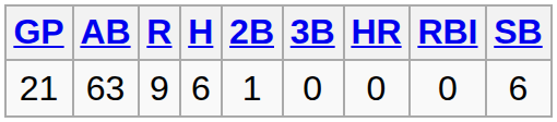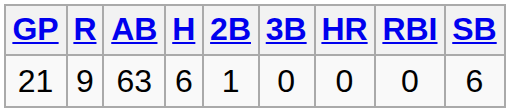columns swapped: AB <-> R
